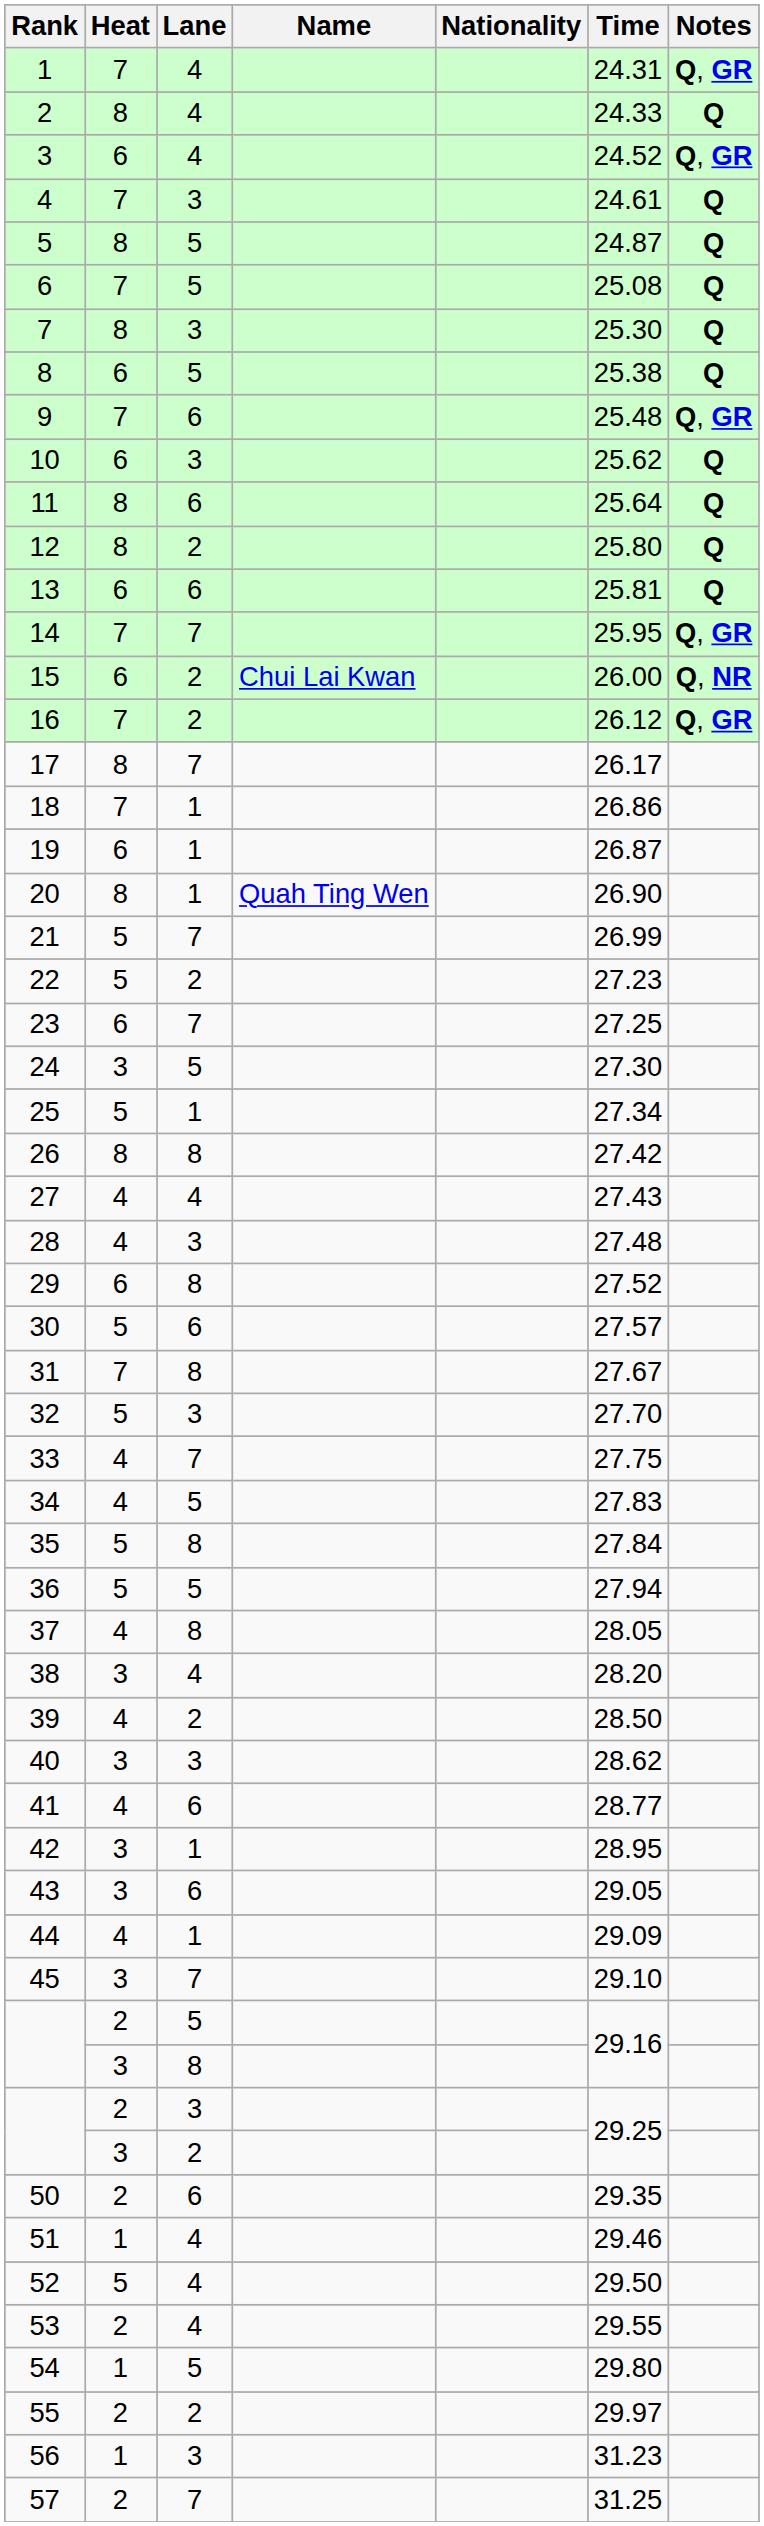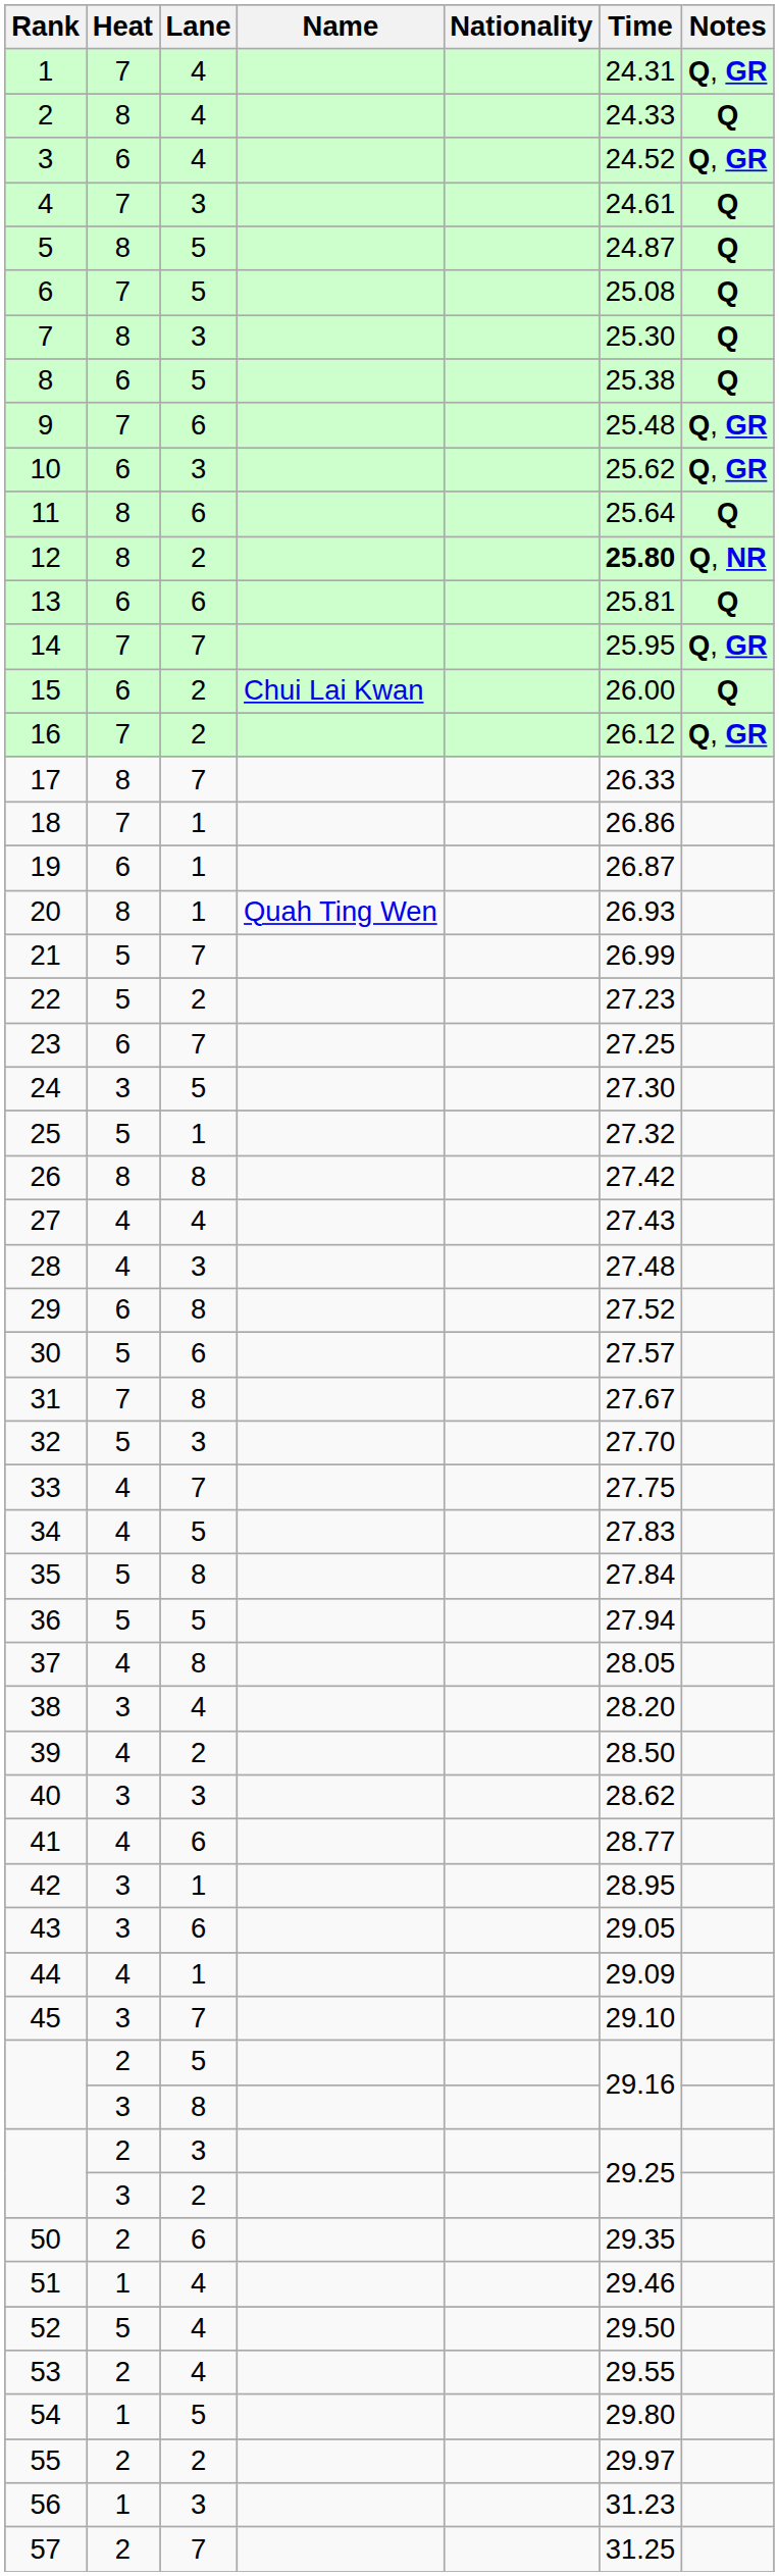10 | Notes: Q -> Q, GR
12 | Time: normal -> bold
12 | Notes: Q -> Q, NR
15 | Notes: Q, NR -> Q
17 | Time: 26.17 -> 26.33
20 | Time: 26.90 -> 26.93
25 | Time: 27.34 -> 27.32
